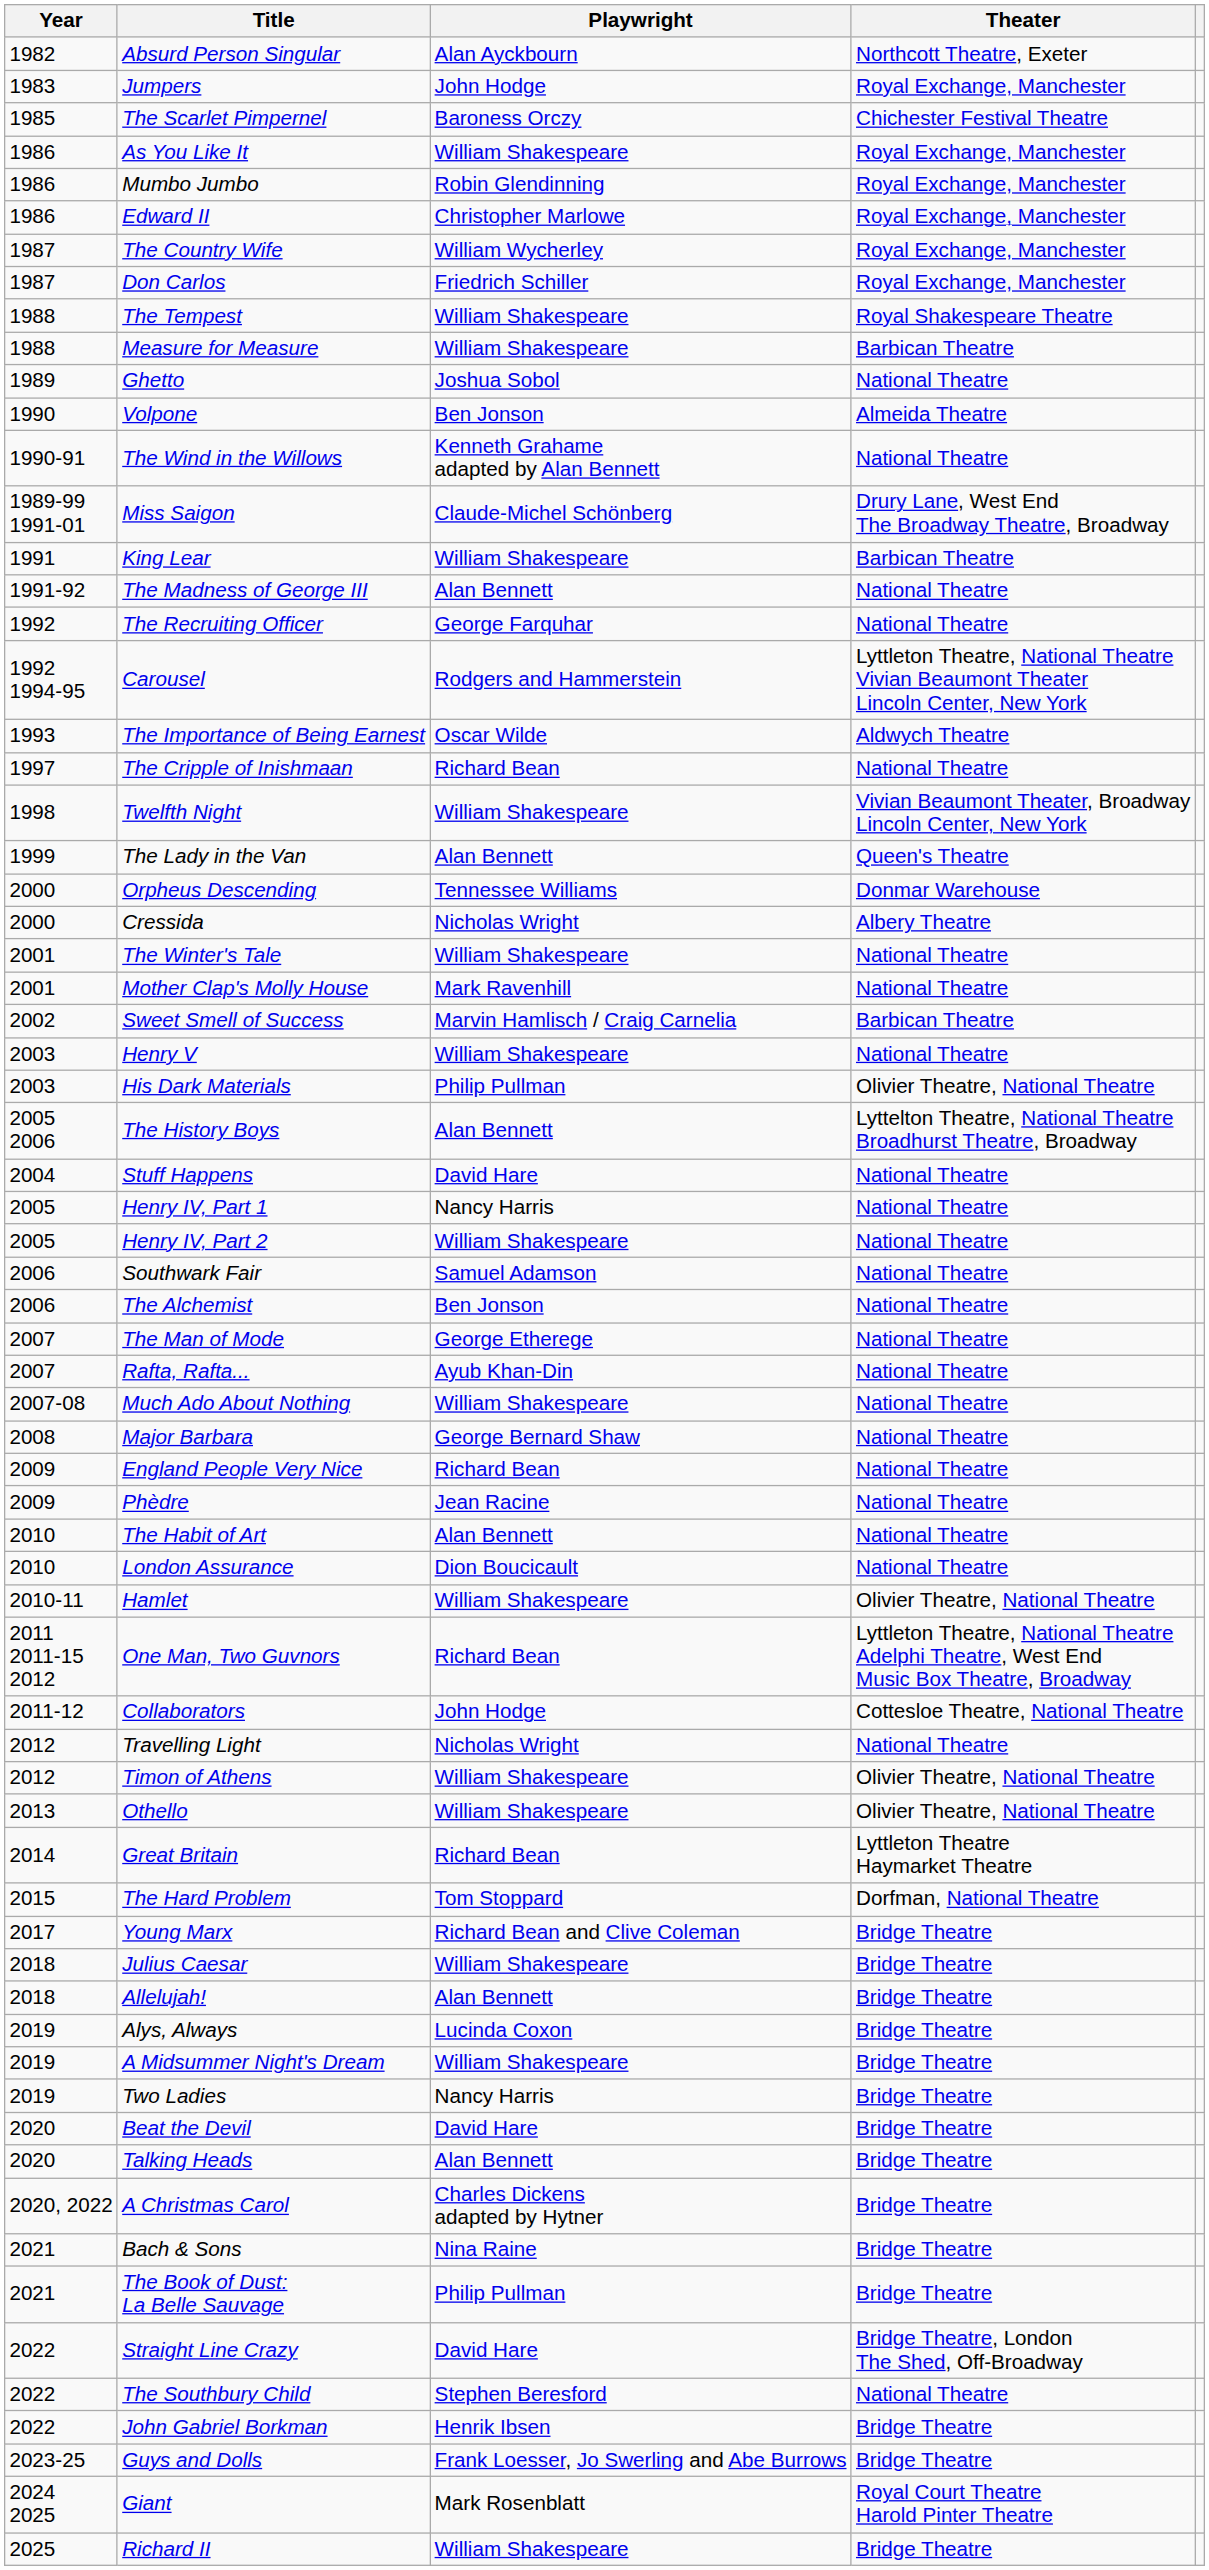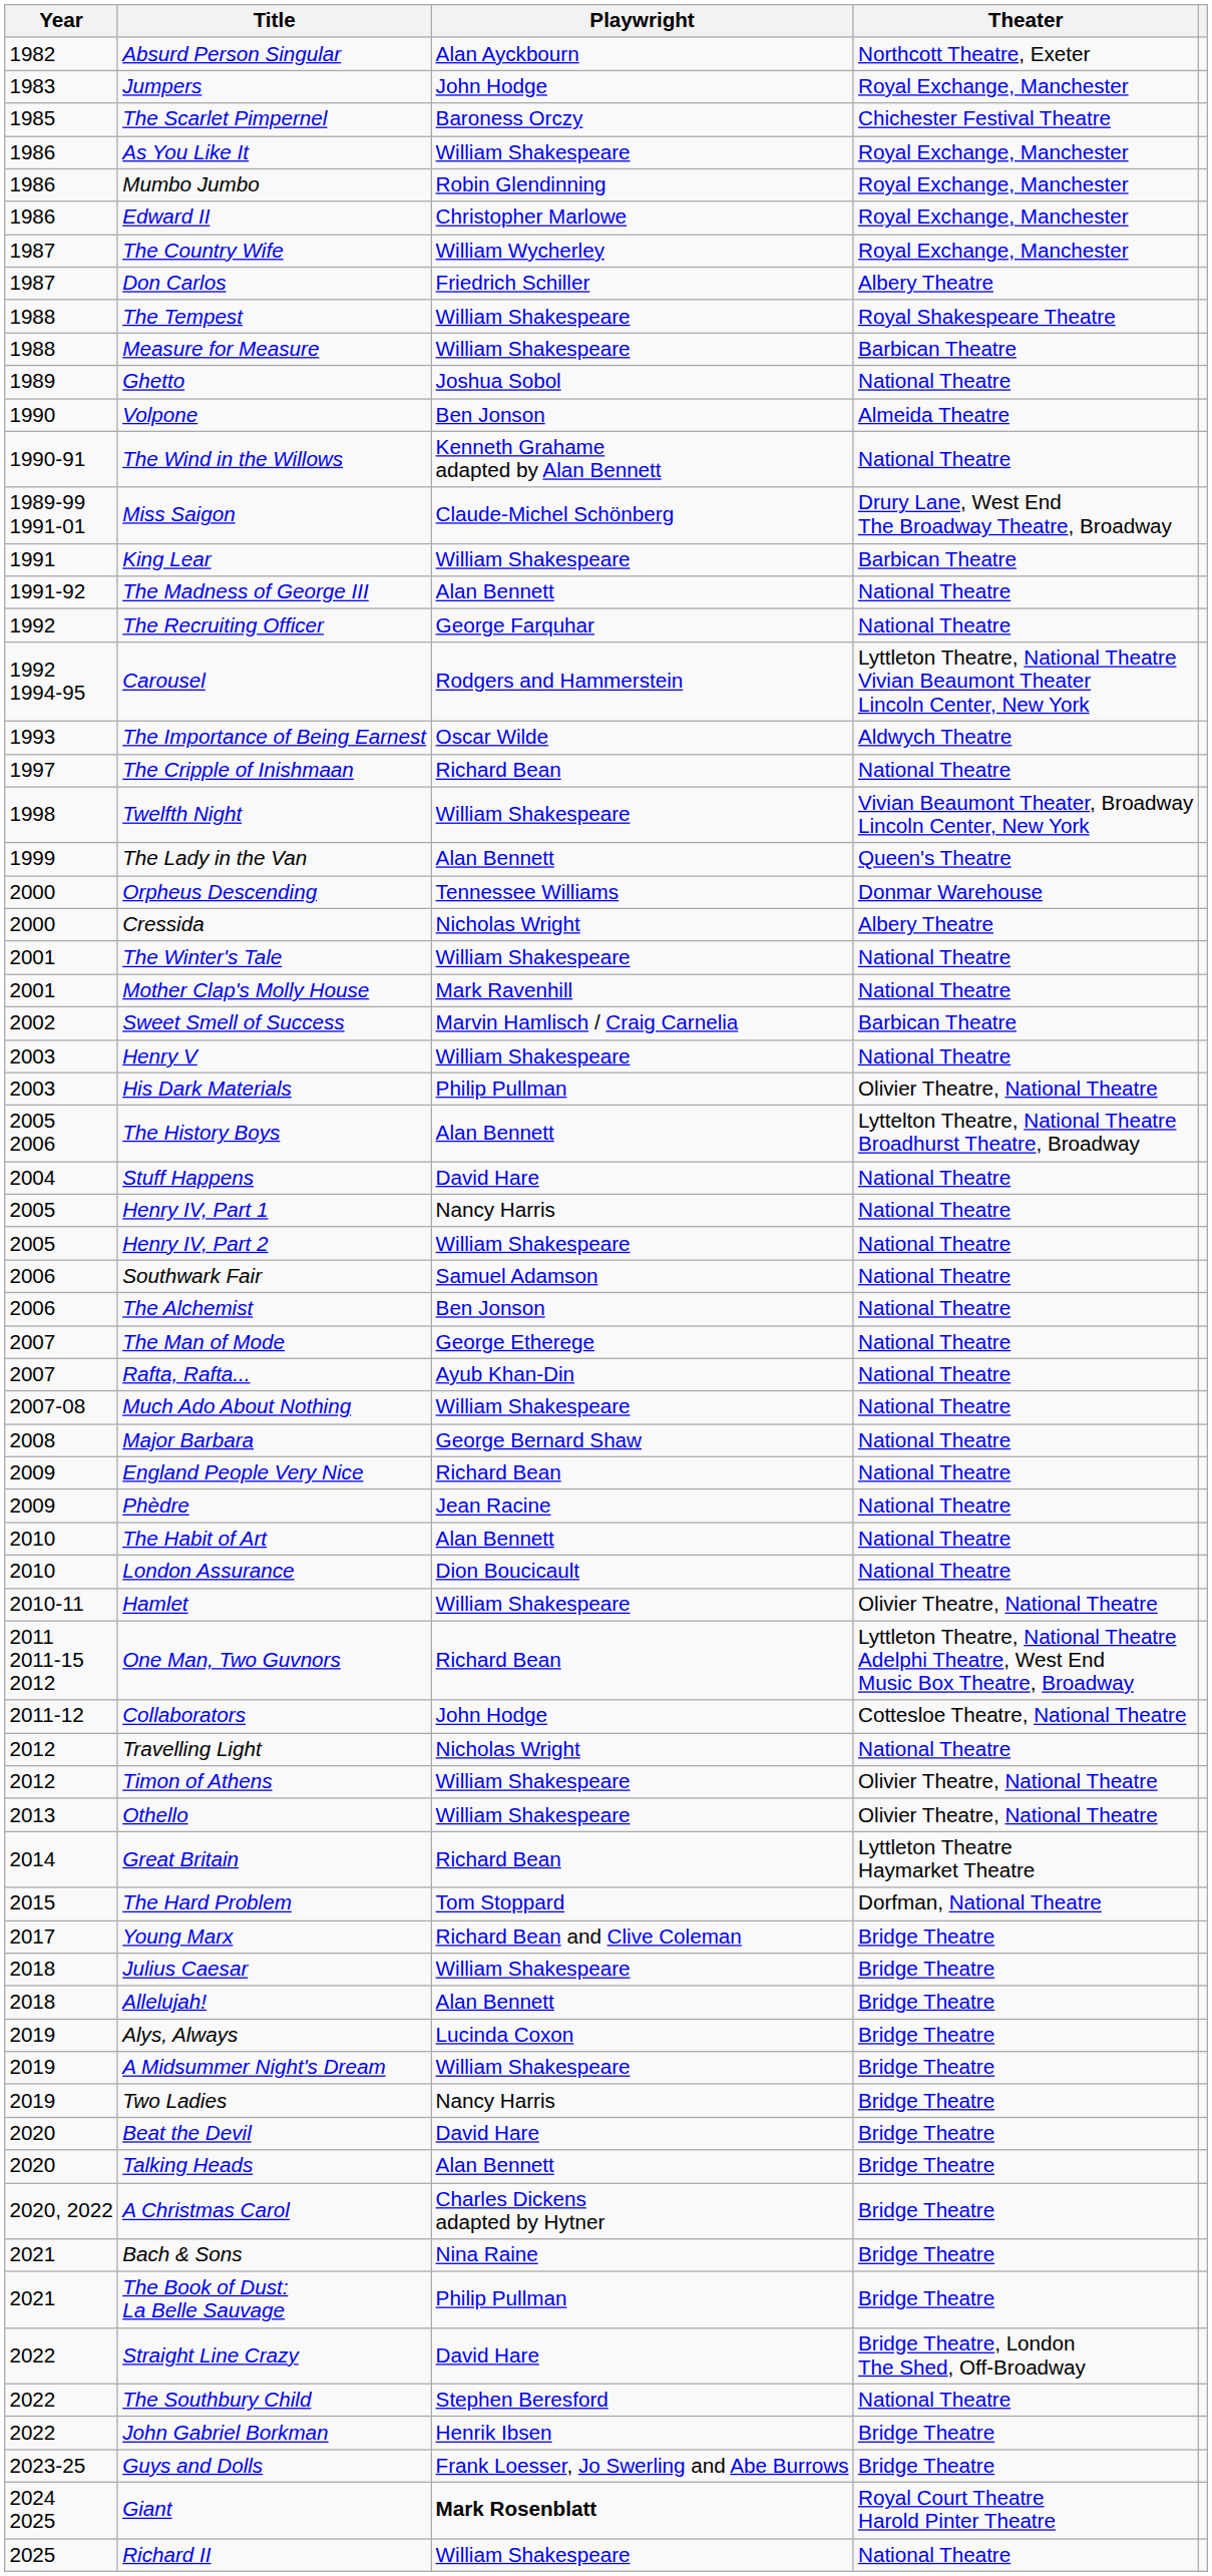Don Carlos | Theater: Royal Exchange, Manchester -> Albery Theatre
Giant | Playwright: normal -> bold
Richard II | Theater: Bridge Theatre -> National Theatre
